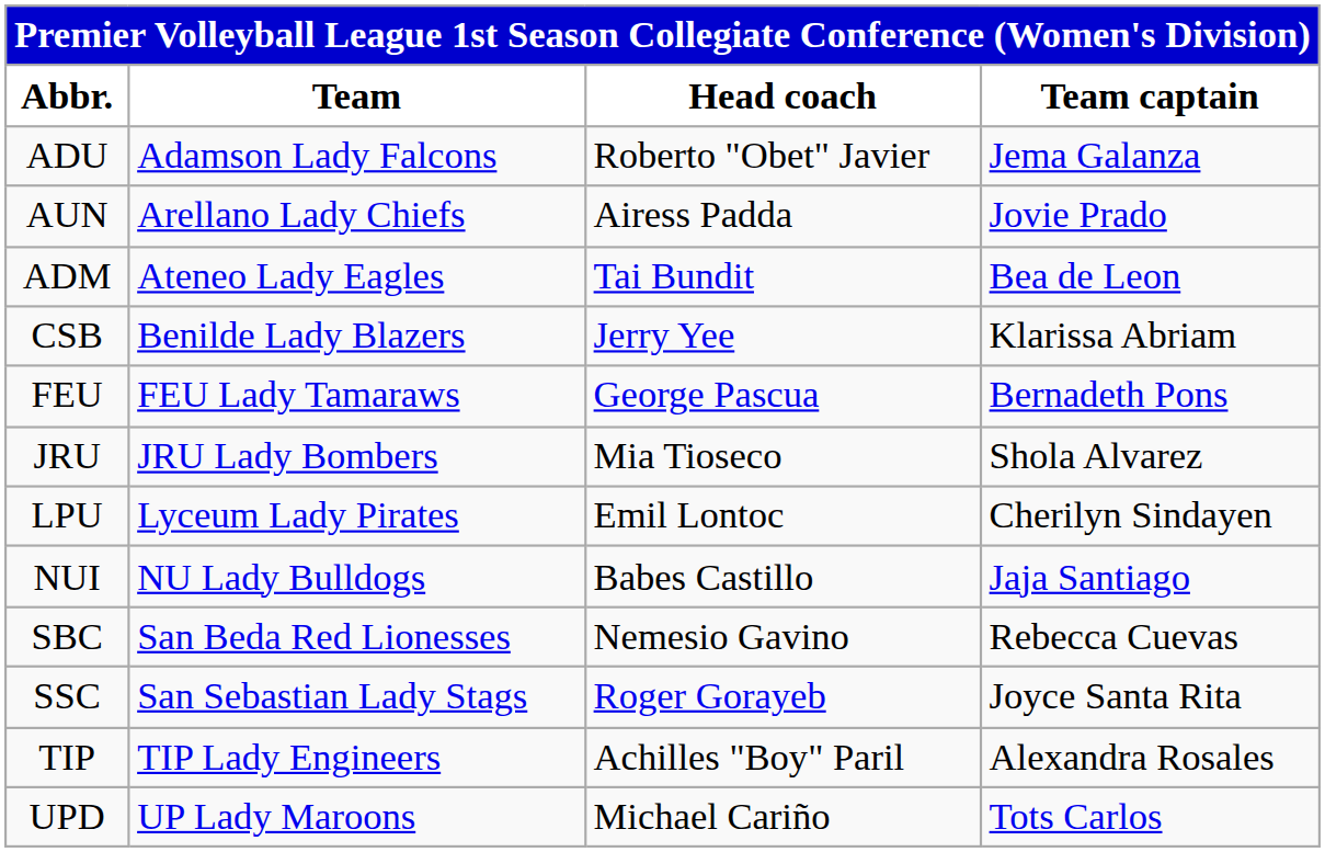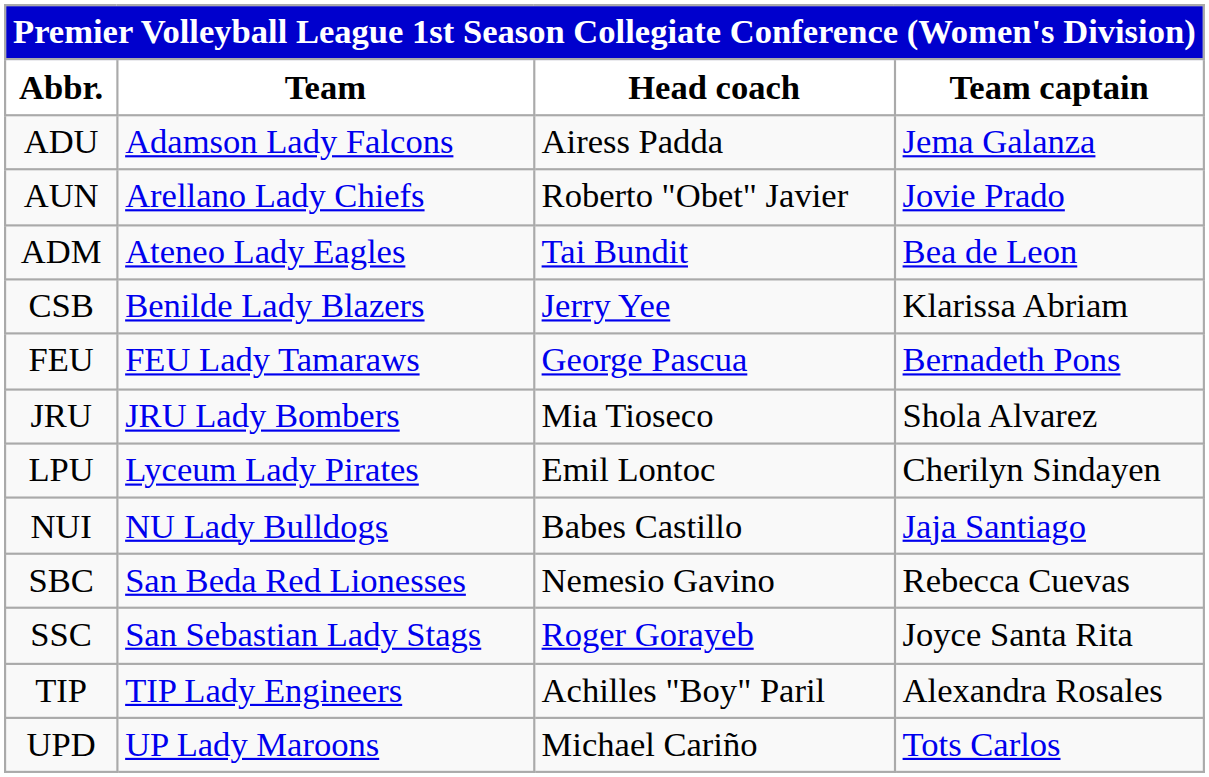ADU | Head coach: Roberto "Obet" Javier -> Airess Padda
AUN | Head coach: Airess Padda -> Roberto "Obet" Javier
